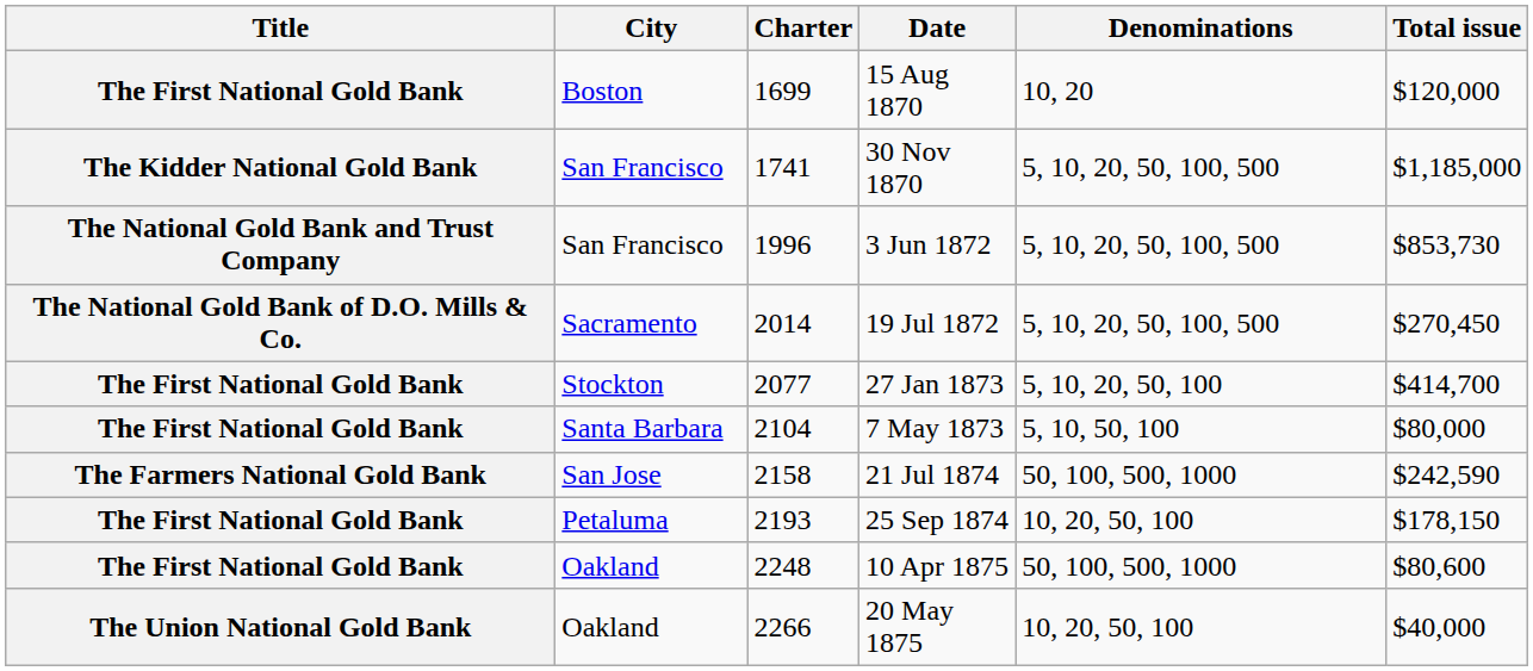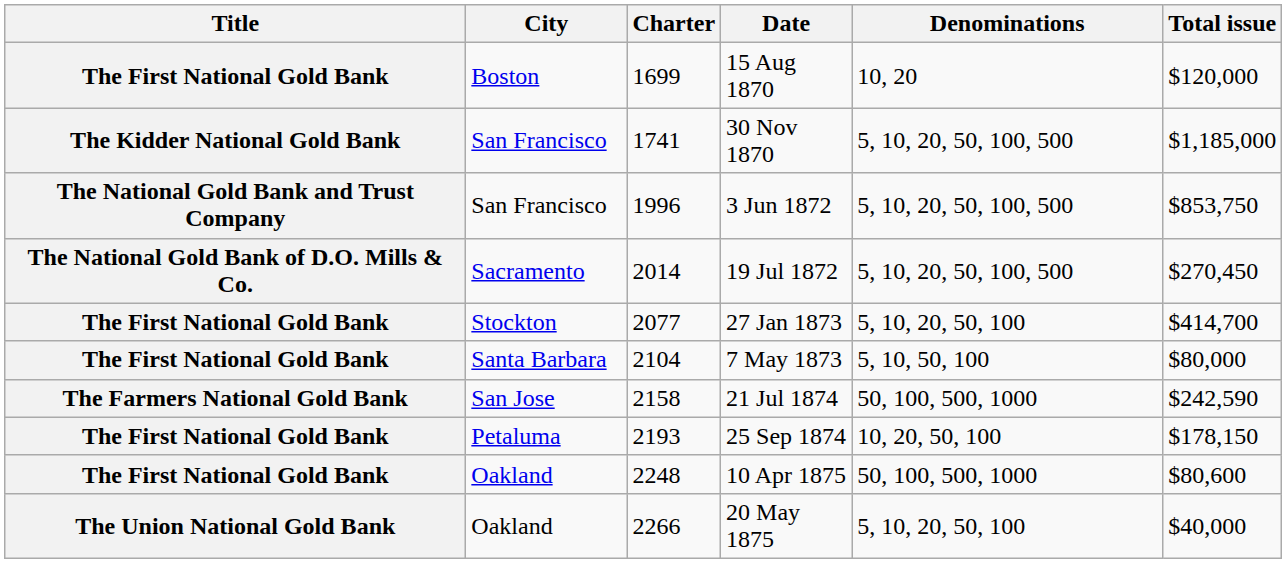3 Jun 1872 | Total issue: $853,730 -> $853,750
20 May 1875 | Denominations: 10, 20, 50, 100 -> 5, 10, 20, 50, 100
